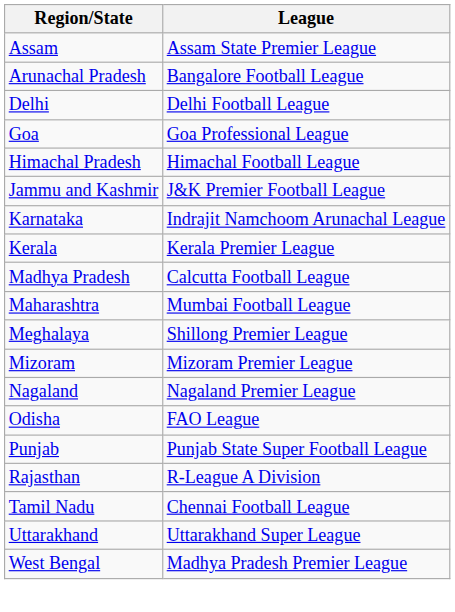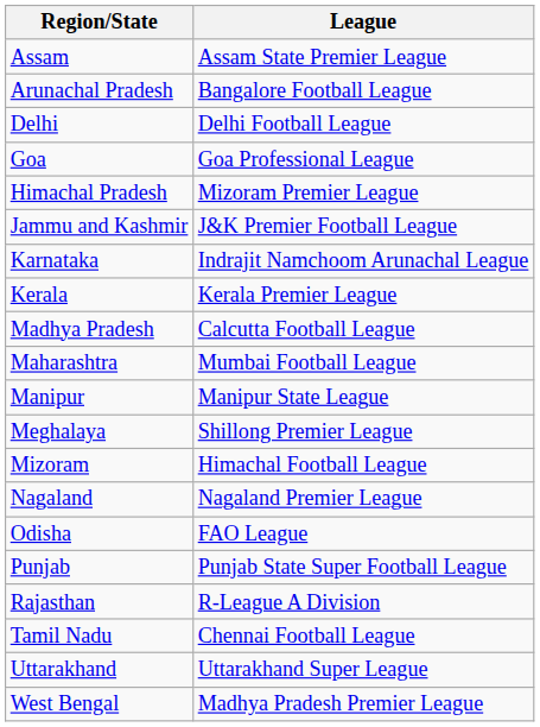Himachal Pradesh | League: Himachal Football League -> Mizoram Premier League
+ row: Manipur | Manipur State League
Mizoram | League: Mizoram Premier League -> Himachal Football League
